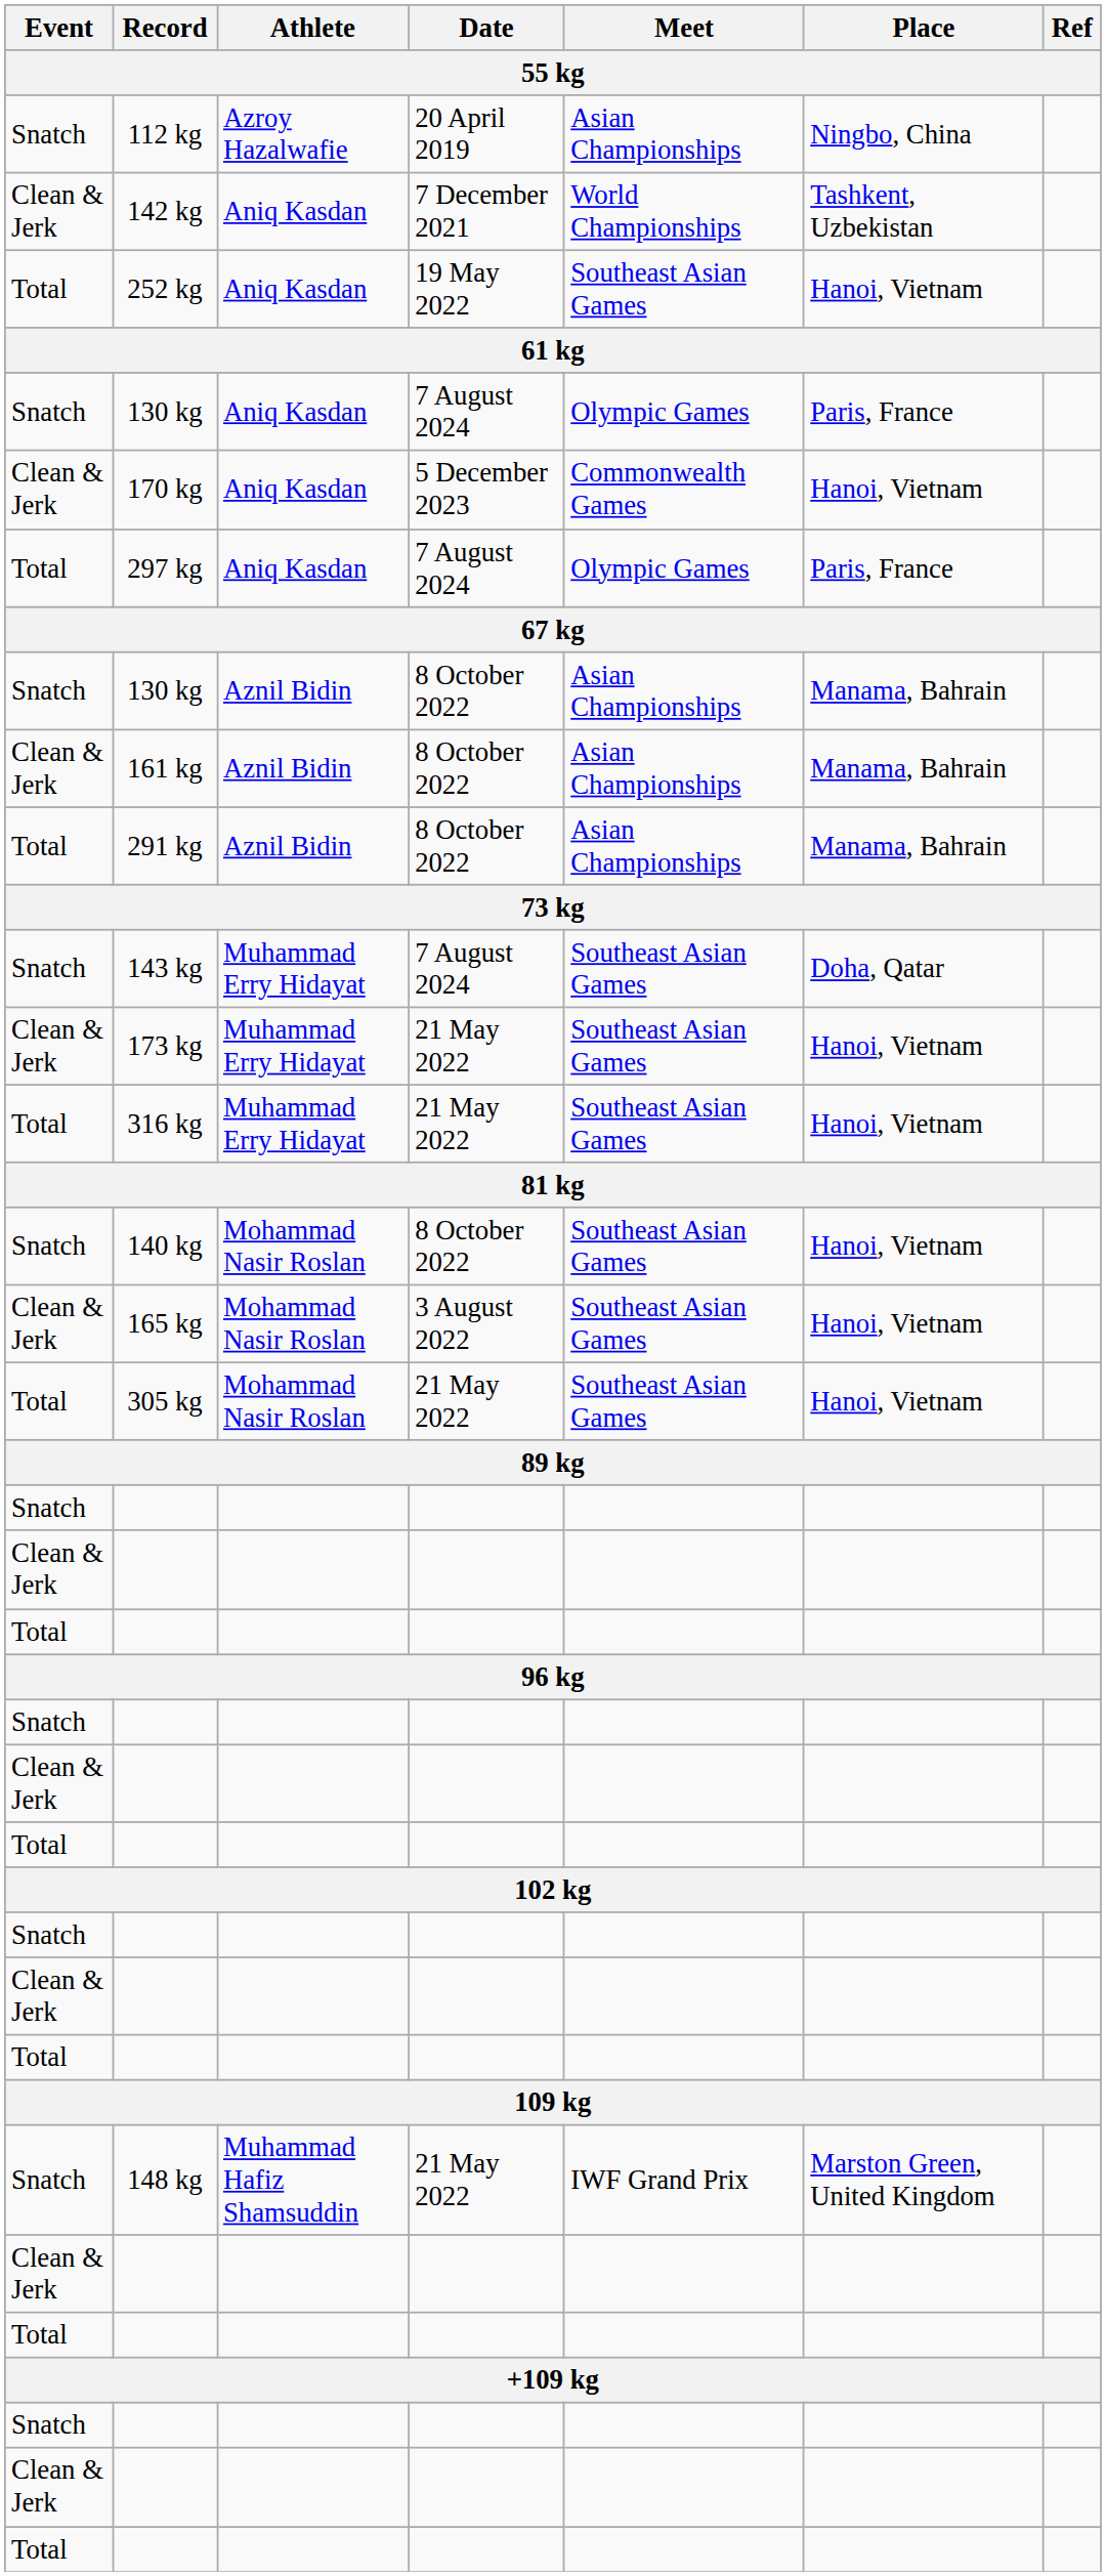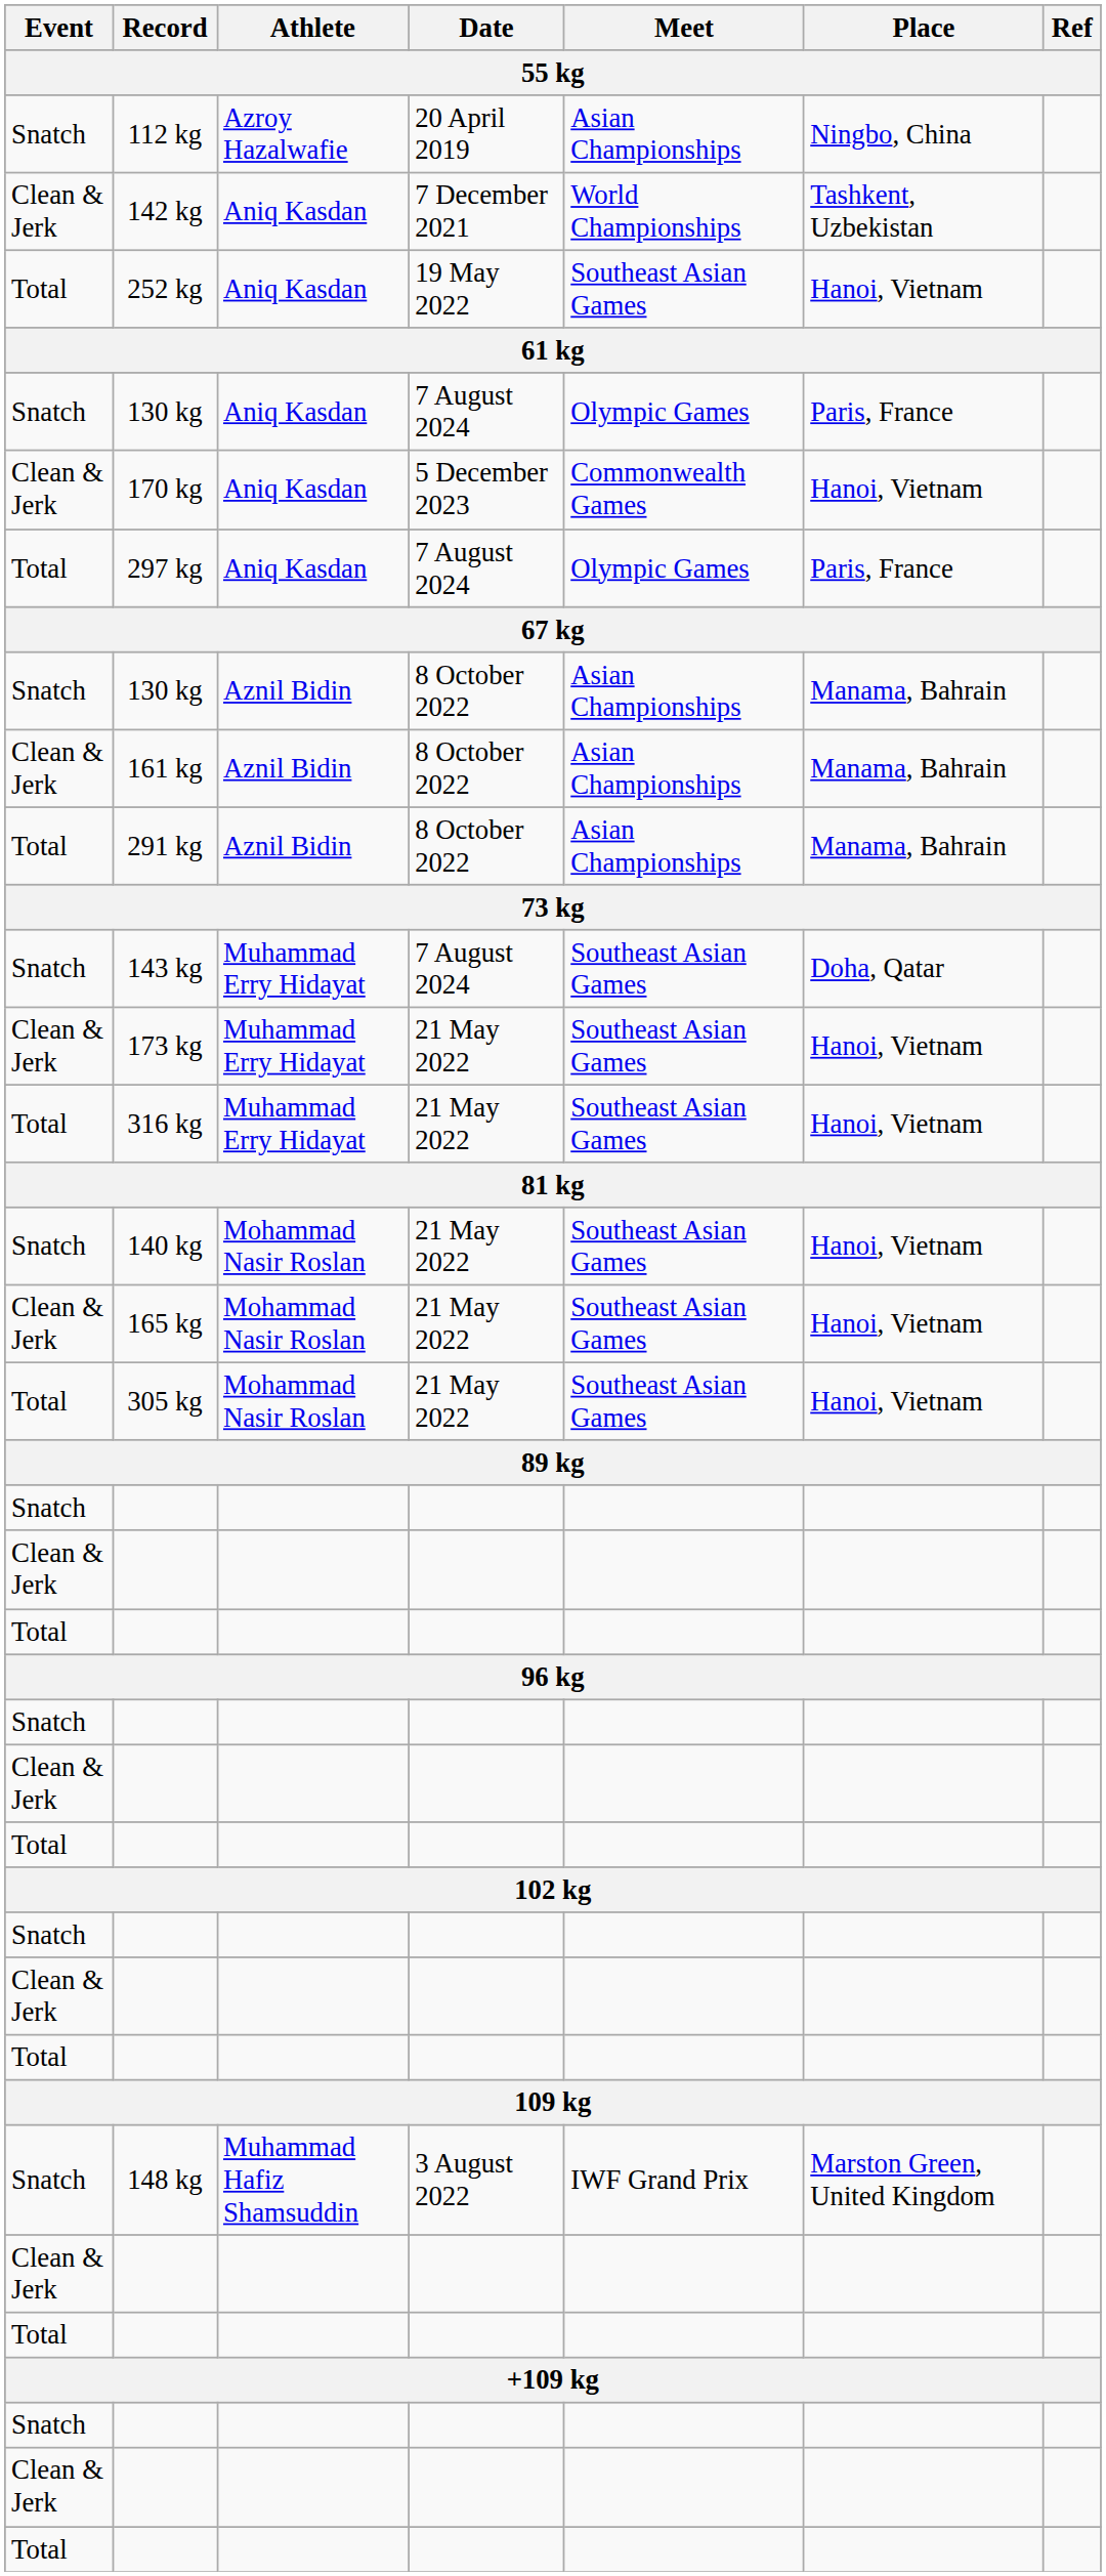140 kg | Date: 8 October 2022 -> 21 May 2022
165 kg | Date: 3 August 2022 -> 21 May 2022
148 kg | Date: 21 May 2022 -> 3 August 2022
